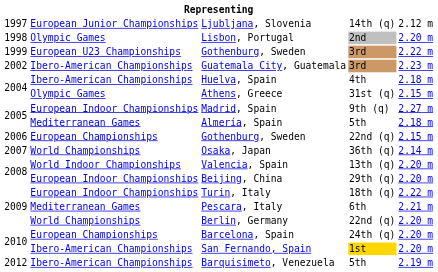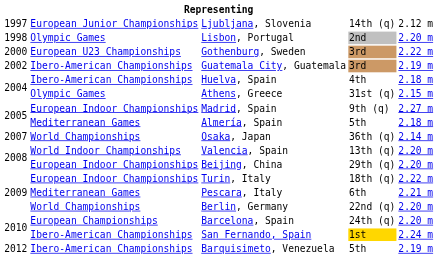Gothenburg, Sweden / 3rd | column 1: 1999 -> 2000
Guatemala City, Guatemala | column 5: 2.23 m -> 2.19 m
- row: 2006 | European Championships | Gothenburg, Sweden | 22nd (q) | 2.15 m
San Fernando, Spain | column 5: 2.20 m -> 2.24 m
